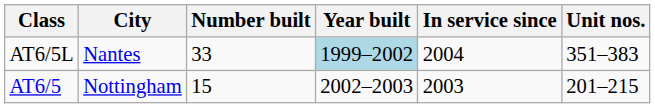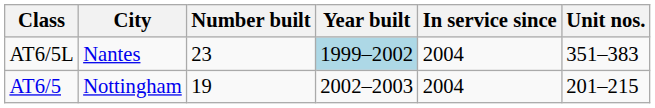AT6/5L | Number built: 33 -> 23
AT6/5 | Number built: 15 -> 19
AT6/5 | In service since: 2003 -> 2004
